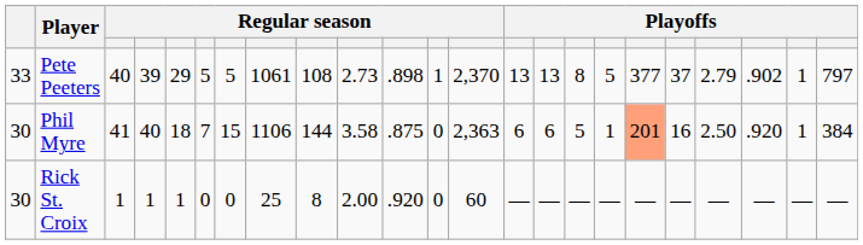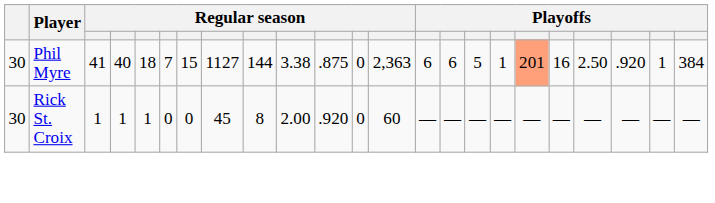- row: 33 | Pete Peeters | 40 | 39 | 29 | 5 | 5 | 1061 | 108 | 2.73 | .898 | 1 | 2,370 | 13 | 13 | 8 | 5 | 377 | 37 | 2.79 | .902 | 1 | 797
Phil Myre | column 8: 1106 -> 1127
Phil Myre | column 10: 3.58 -> 3.38
Rick St. Croix | column 8: 25 -> 45
